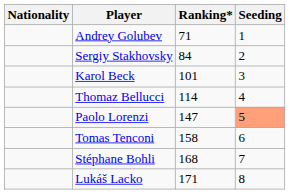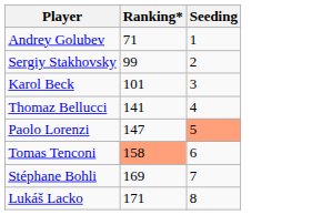- column: Nationality
Sergiy Stakhovsky | Ranking*: 84 -> 99
Thomaz Bellucci | Ranking*: 114 -> 141
Tomas Tenconi | Ranking*: no background -> lightsalmon background
Stéphane Bohli | Ranking*: 168 -> 169
